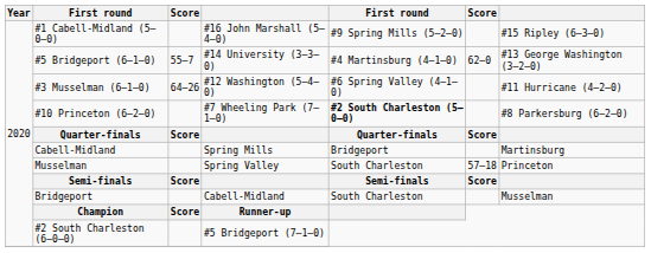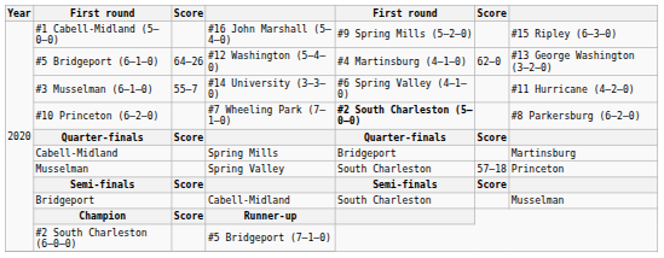#5 Bridgeport (6–1–0) | column 3: 55–7 -> 64–26
#5 Bridgeport (6–1–0) | column 4: #14 University (3–3–0) -> #12 Washington (5–4–0)
#3 Musselman (6–1–0) | column 3: 64–26 -> 55–7
#3 Musselman (6–1–0) | column 4: #12 Washington (5–4–0) -> #14 University (3–3–0)
